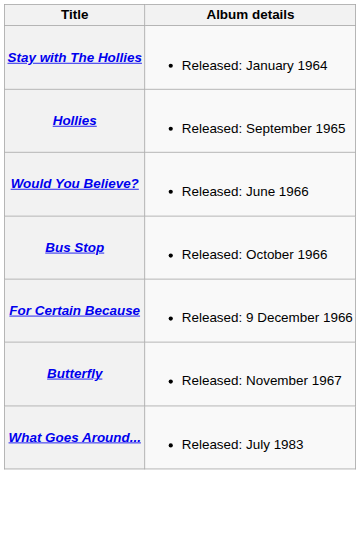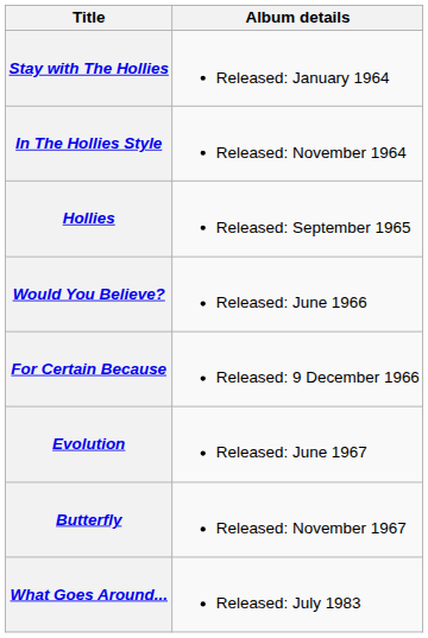+ row: In The Hollies Style | Released: November 1964
- row: Bus Stop | Released: October 1966
+ row: Evolution | Released: June 1967
